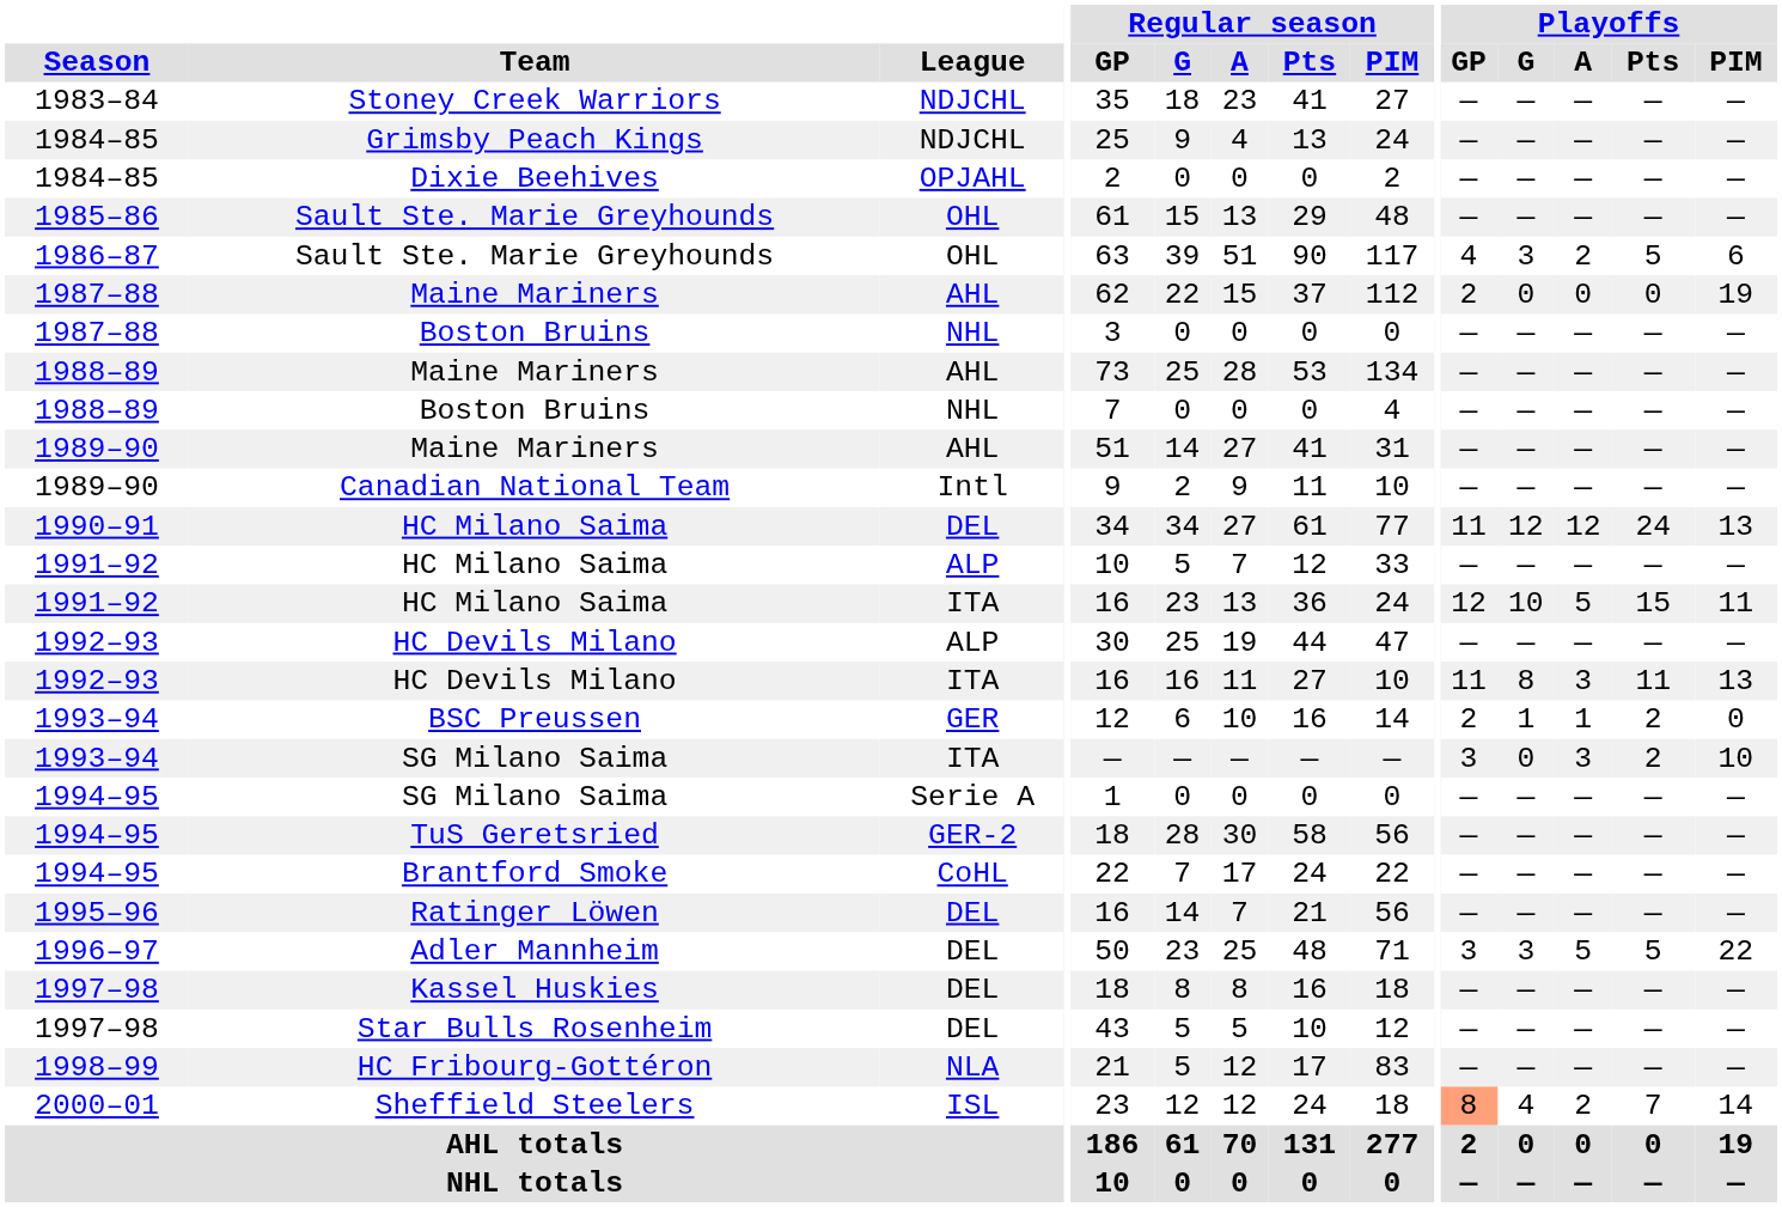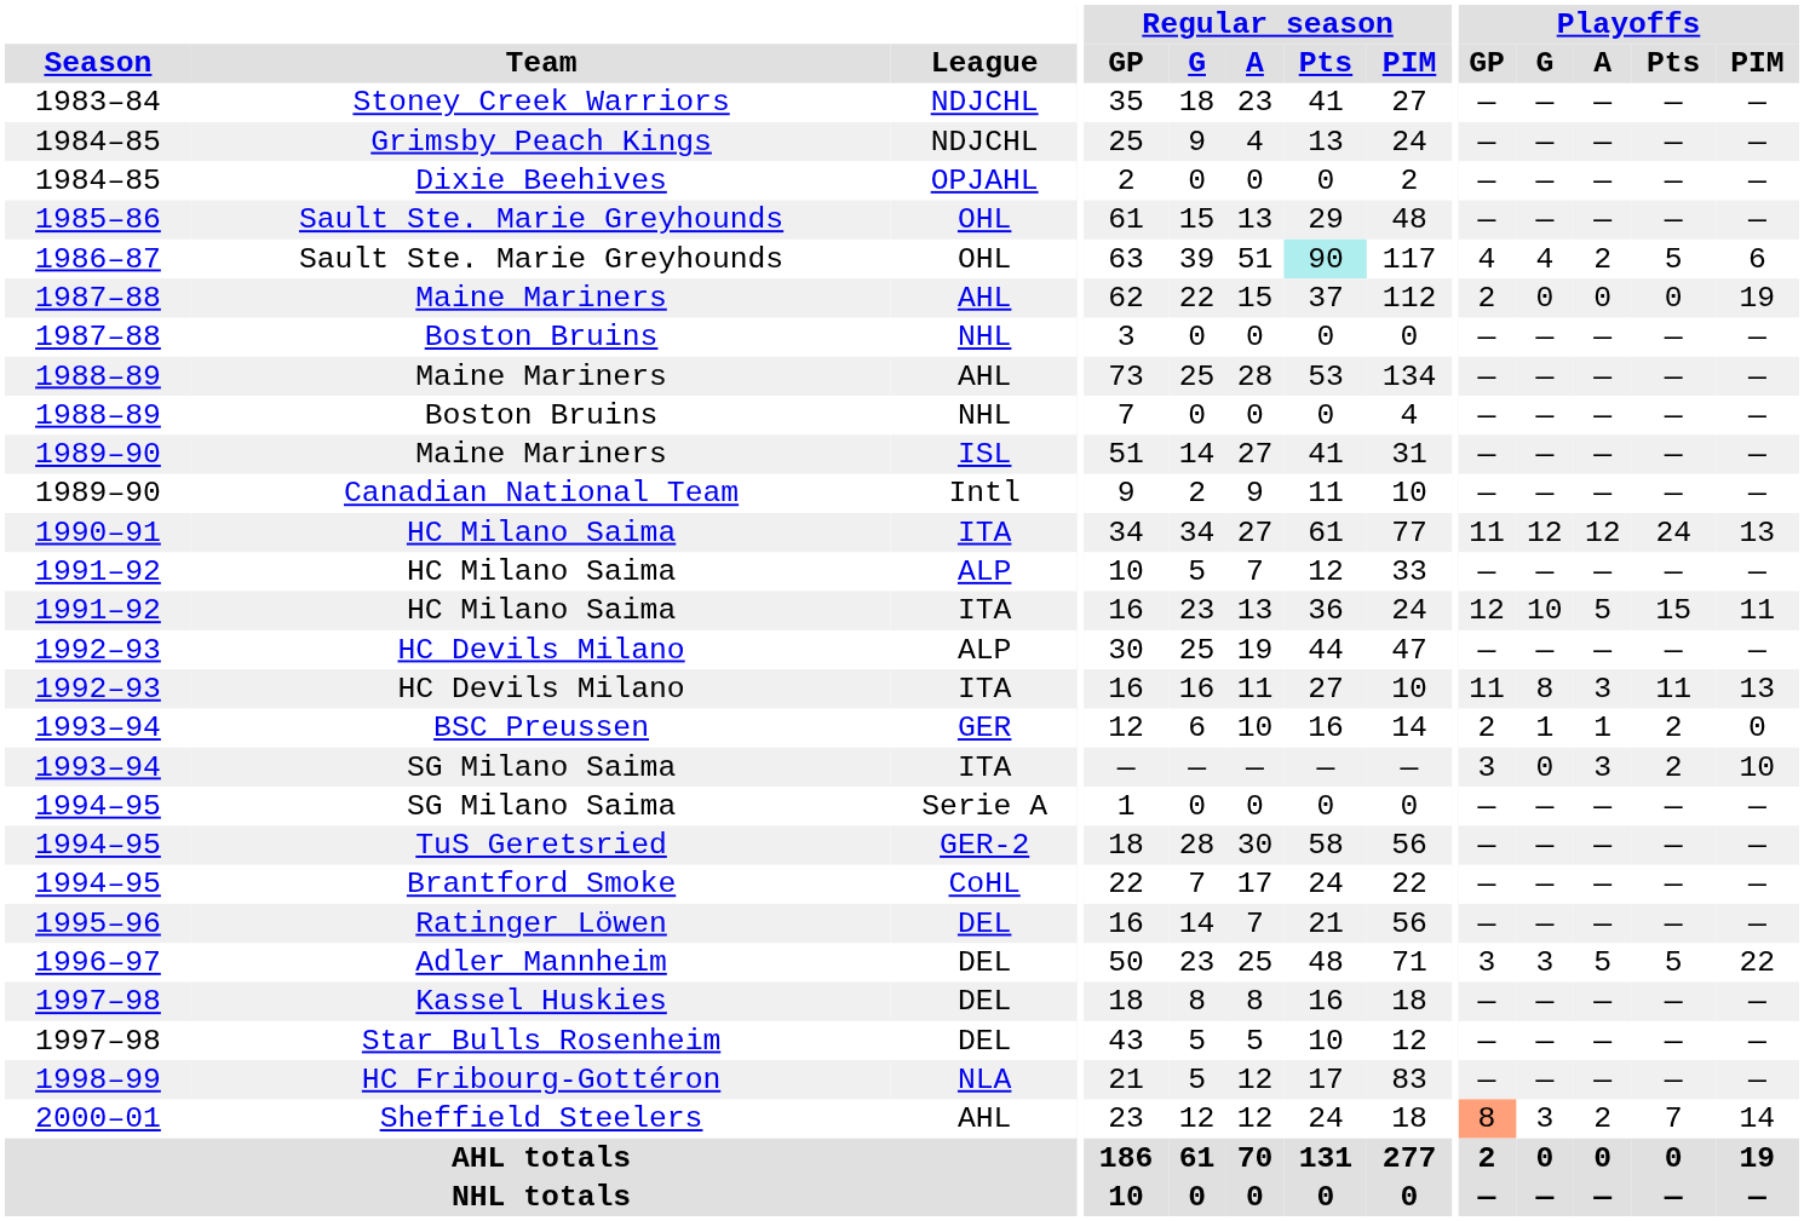1986–87 / Sault Ste. Marie Greyhounds | Regular season / Pts: no background -> paleturquoise background
1986–87 / Sault Ste. Marie Greyhounds | Playoffs / G: 3 -> 4
1989–90 / Maine Mariners | League: AHL -> ISL
1990–91 / HC Milano Saima | League: DEL -> ITA
Sheffield Steelers | League: ISL -> AHL
Sheffield Steelers | Playoffs / G: 4 -> 3
